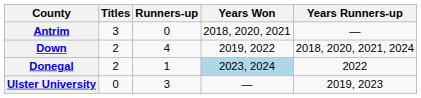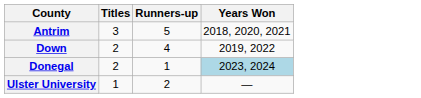- column: Years Runners-up | — | 2018, 2020, 2021, 2024 | 2022 | 2019, 2023
Antrim | Runners-up: 0 -> 5
Ulster University | Titles: 0 -> 1
Ulster University | Runners-up: 3 -> 2
